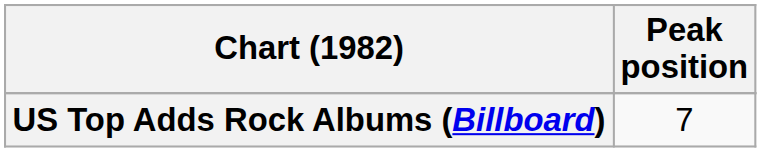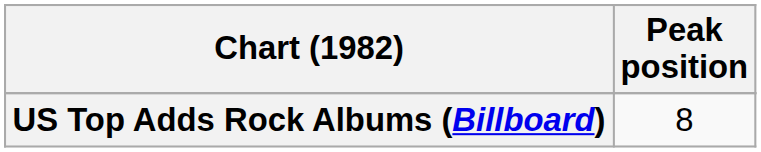US Top Adds Rock Albums (Billboard) | Peak position: 7 -> 8
